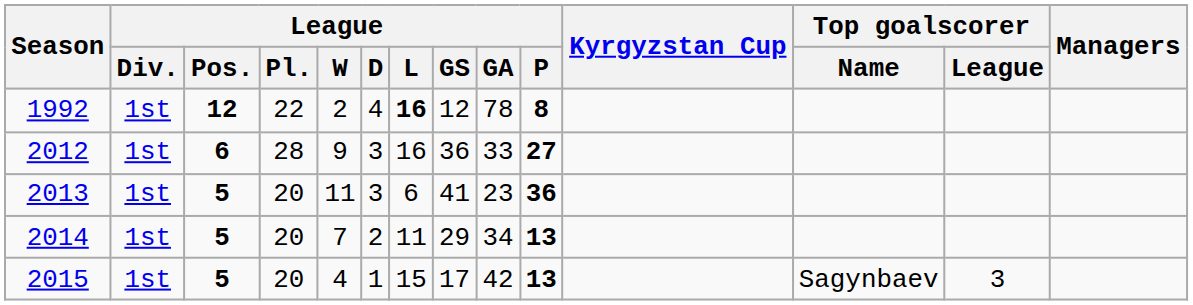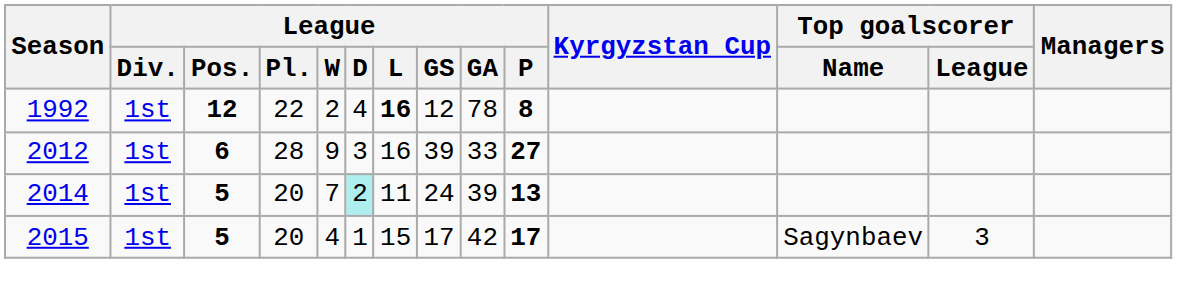2012 | League / GS: 36 -> 39
- row: 2013 | 1st | 5 | 20 | 11 | 3 | 6 | 41 | 23 | 36
2014 | League / D: no background -> paleturquoise background
2014 | League / GS: 29 -> 24
2014 | League / GA: 34 -> 39
2015 | League / P: 13 -> 17
